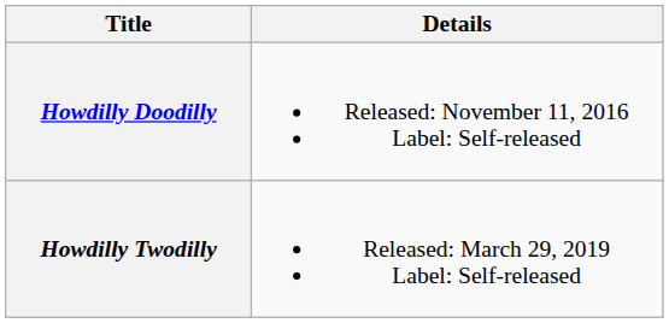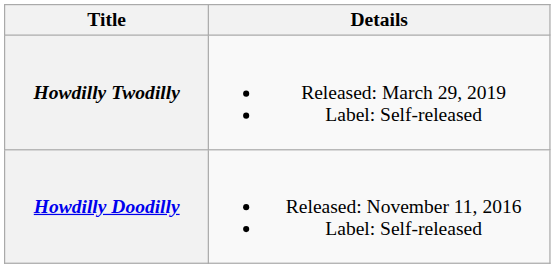rows swapped: Howdilly Doodilly <-> Howdilly Twodilly
